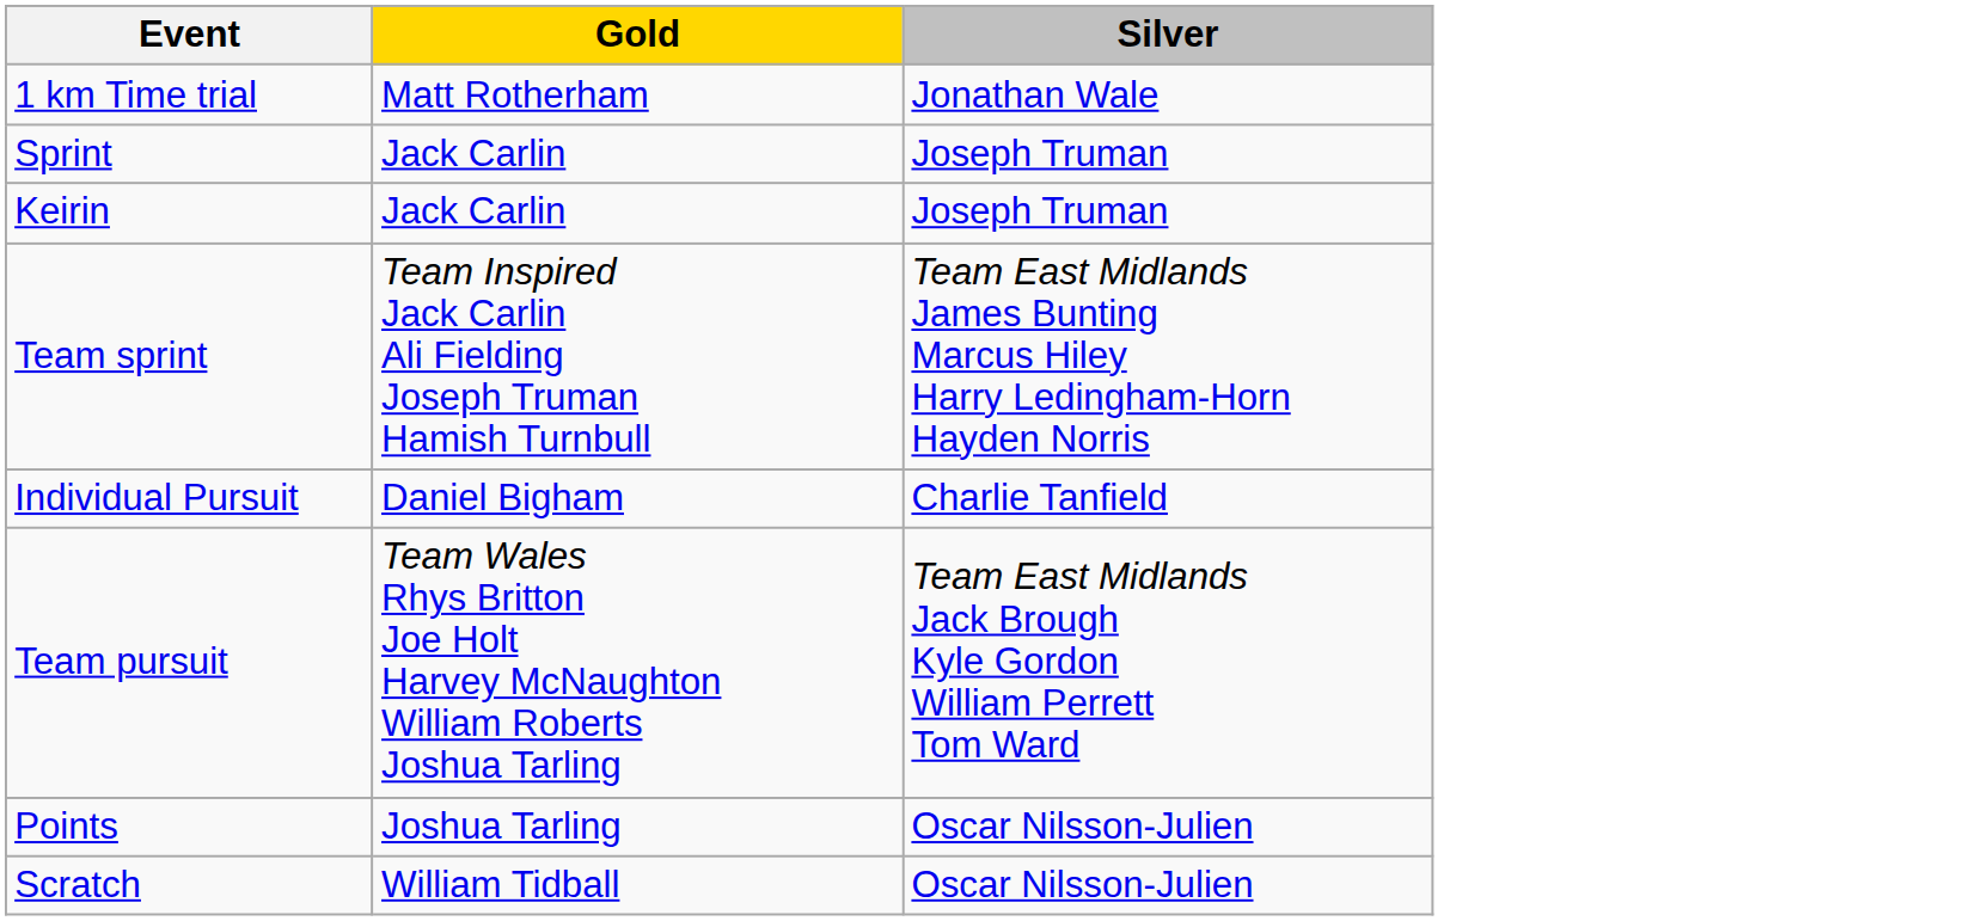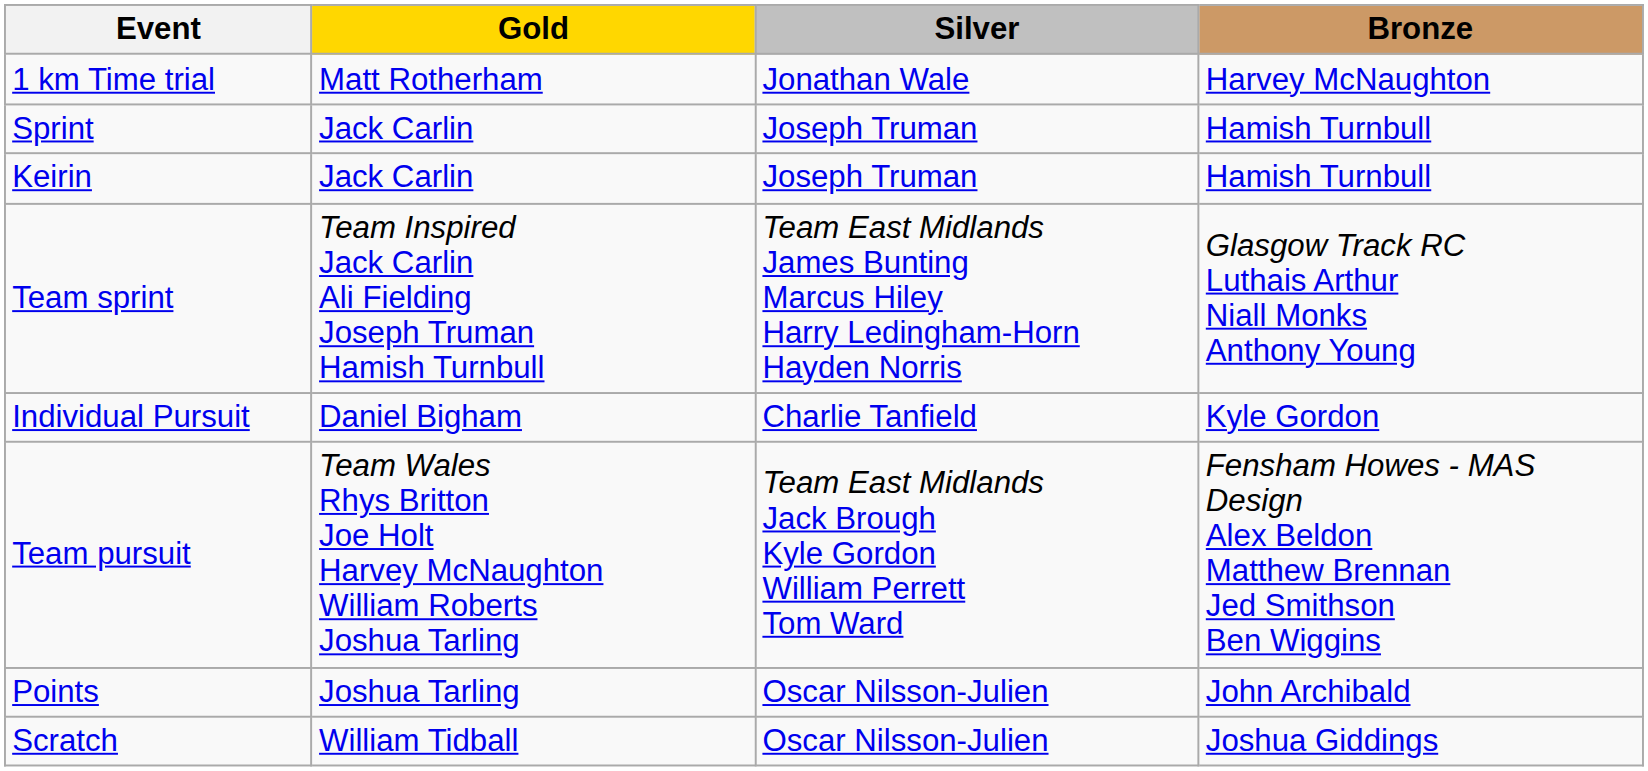+ column: Bronze | Harvey McNaughton | Hamish Turnbull | Hamish Turnbull | Glasgow Track RC Luthais Arthur Niall Monks Anthony Young | Kyle Gordon | Fensham Howes - MAS Design Alex Beldon Matthew Brennan Jed Smithson Ben Wiggins | John Archibald | Joshua Giddings
